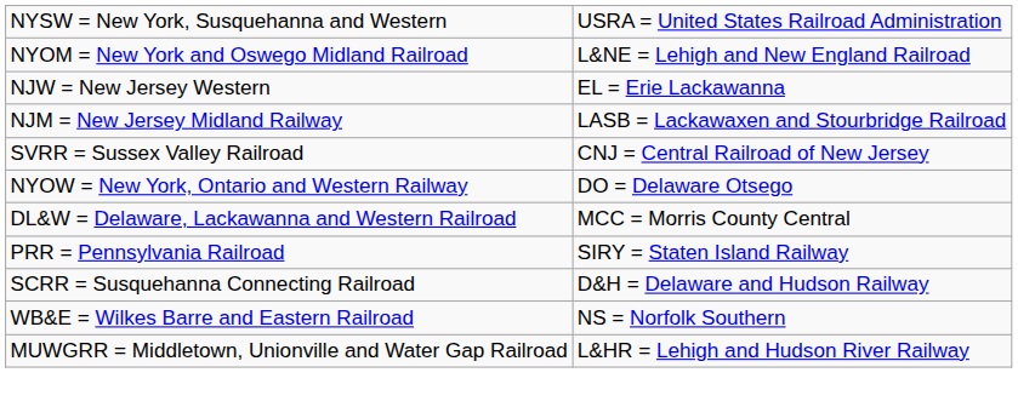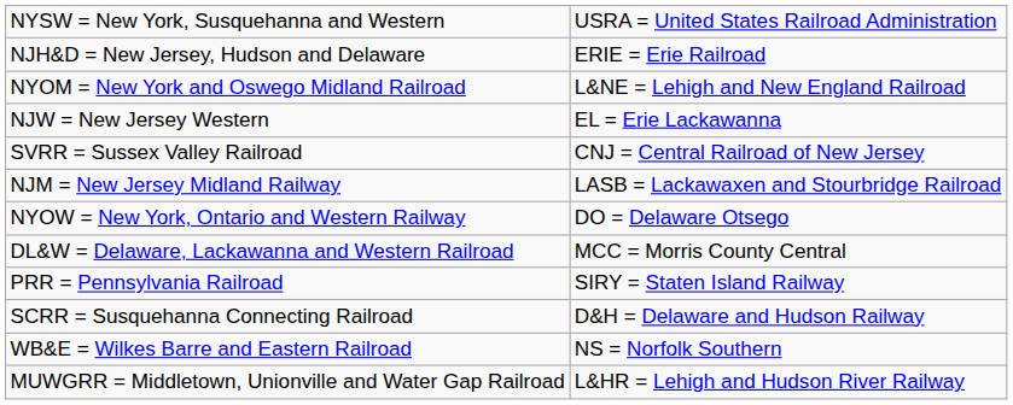+ row: NJH&D = New Jersey, Hudson and Delaware | ERIE = Erie Railroad
rows swapped: SVRR = Sussex Valley Railroad <-> NJM = New Jersey Midland Railway
